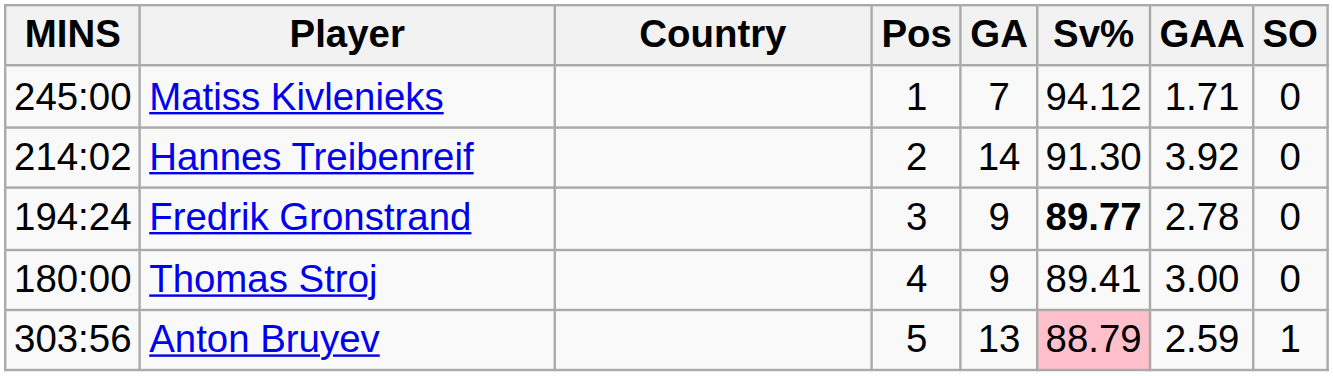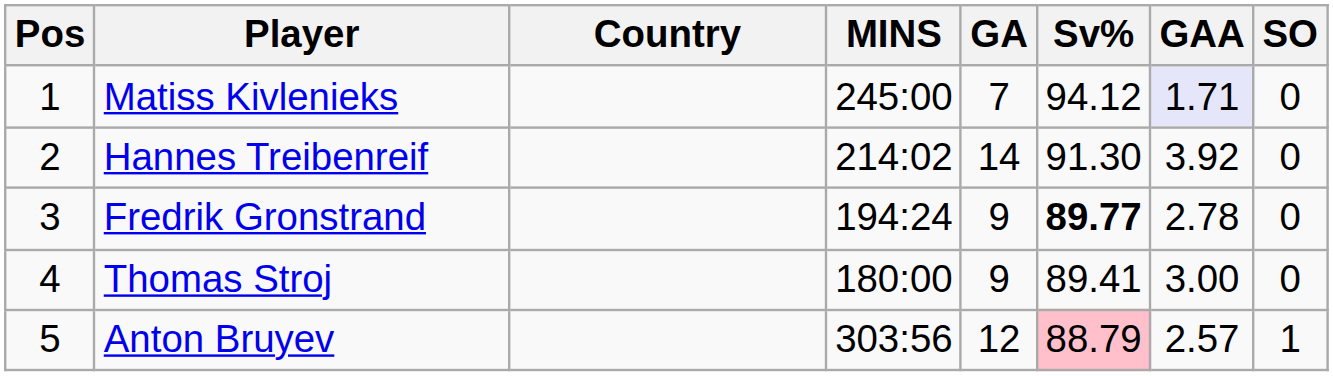columns swapped: Pos <-> MINS
Matiss Kivlenieks | GAA: no background -> lavender background
Anton Bruyev | GA: 13 -> 12
Anton Bruyev | GAA: 2.59 -> 2.57
